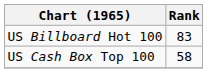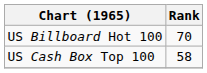US Billboard Hot 100 | Rank: 83 -> 70
